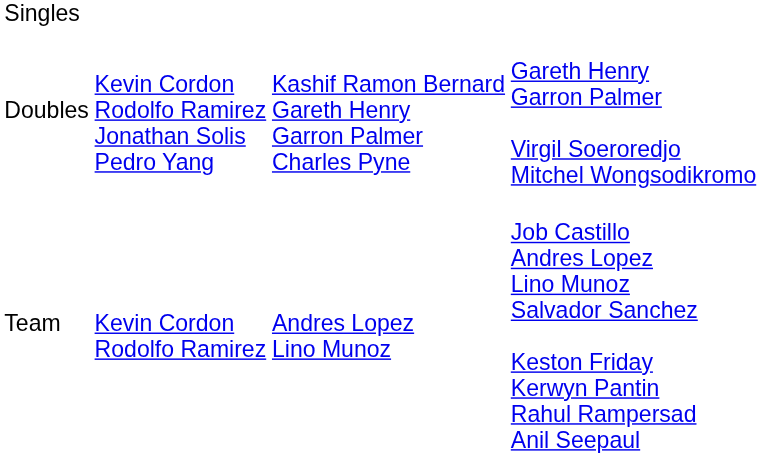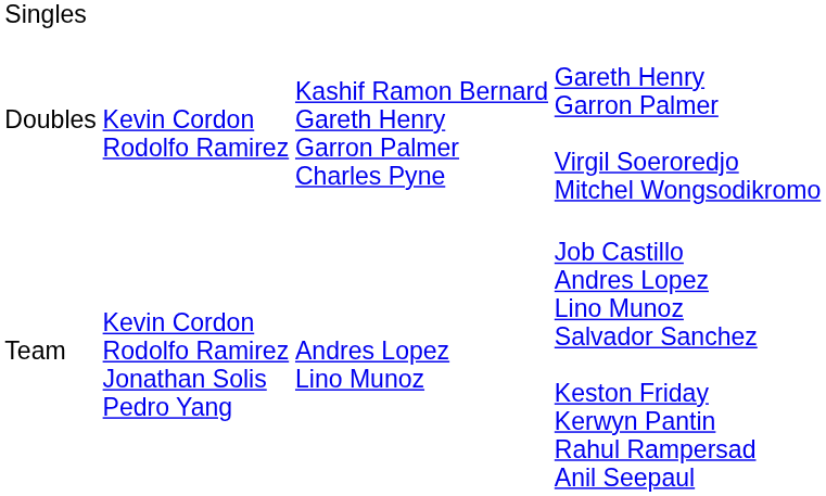Doubles | column 2: Kevin Cordon Rodolfo Ramirez Jonathan Solis Pedro Yang -> Kevin Cordon Rodolfo Ramirez
Team | column 2: Kevin Cordon Rodolfo Ramirez -> Kevin Cordon Rodolfo Ramirez Jonathan Solis Pedro Yang
